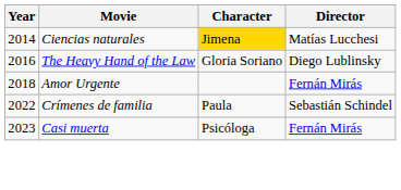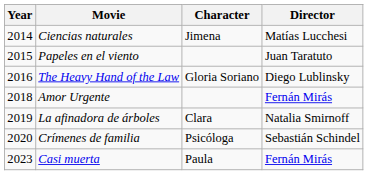Ciencias naturales | Character: gold background -> no background
+ row: 2015 | Papeles en el viento | Juan Taratuto
+ row: 2019 | La afinadora de árboles | Clara | Natalia Smirnoff
Crímenes de familia | Year: 2022 -> 2020
Crímenes de familia | Character: Paula -> Psicóloga
Casi muerta | Character: Psicóloga -> Paula
